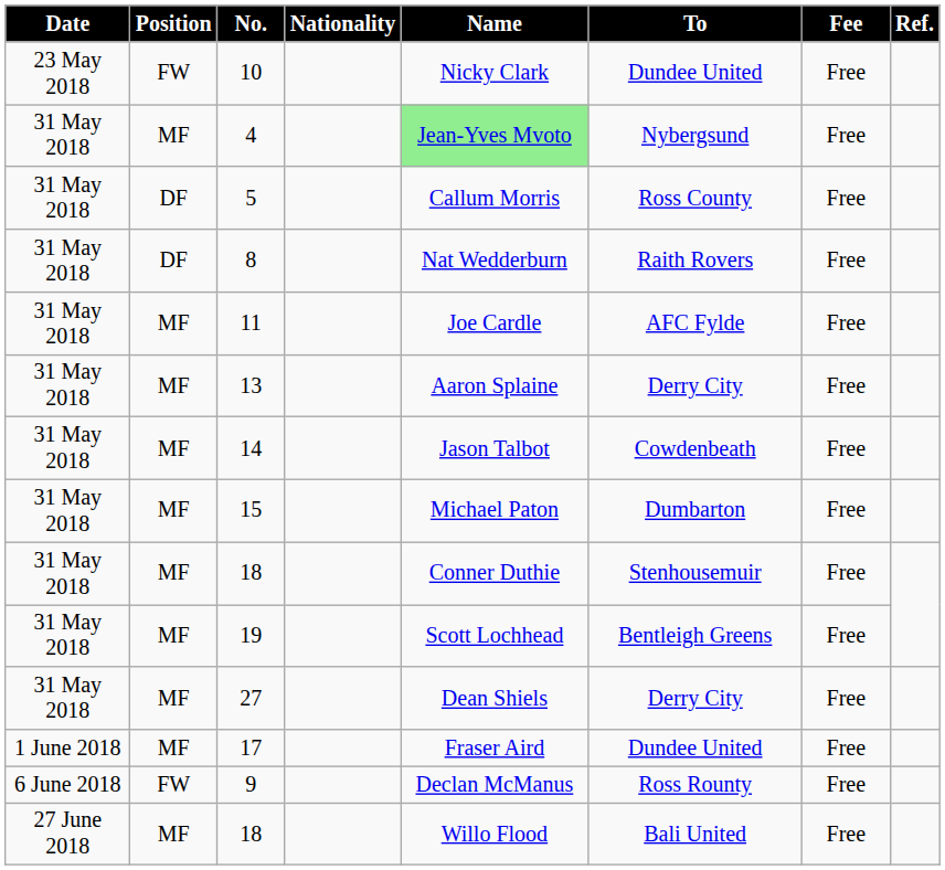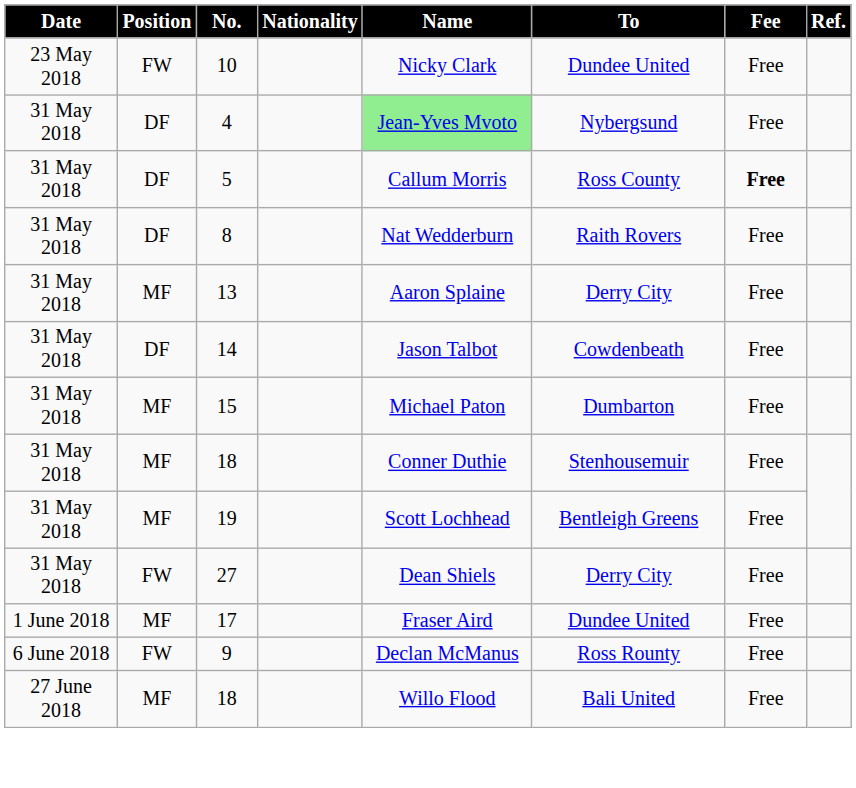4 | Position: MF -> DF
5 | Fee: normal -> bold
- row: 31 May 2018 | MF | 11 | Joe Cardle | AFC Fylde | Free
14 | Position: MF -> DF
27 | Position: MF -> FW
